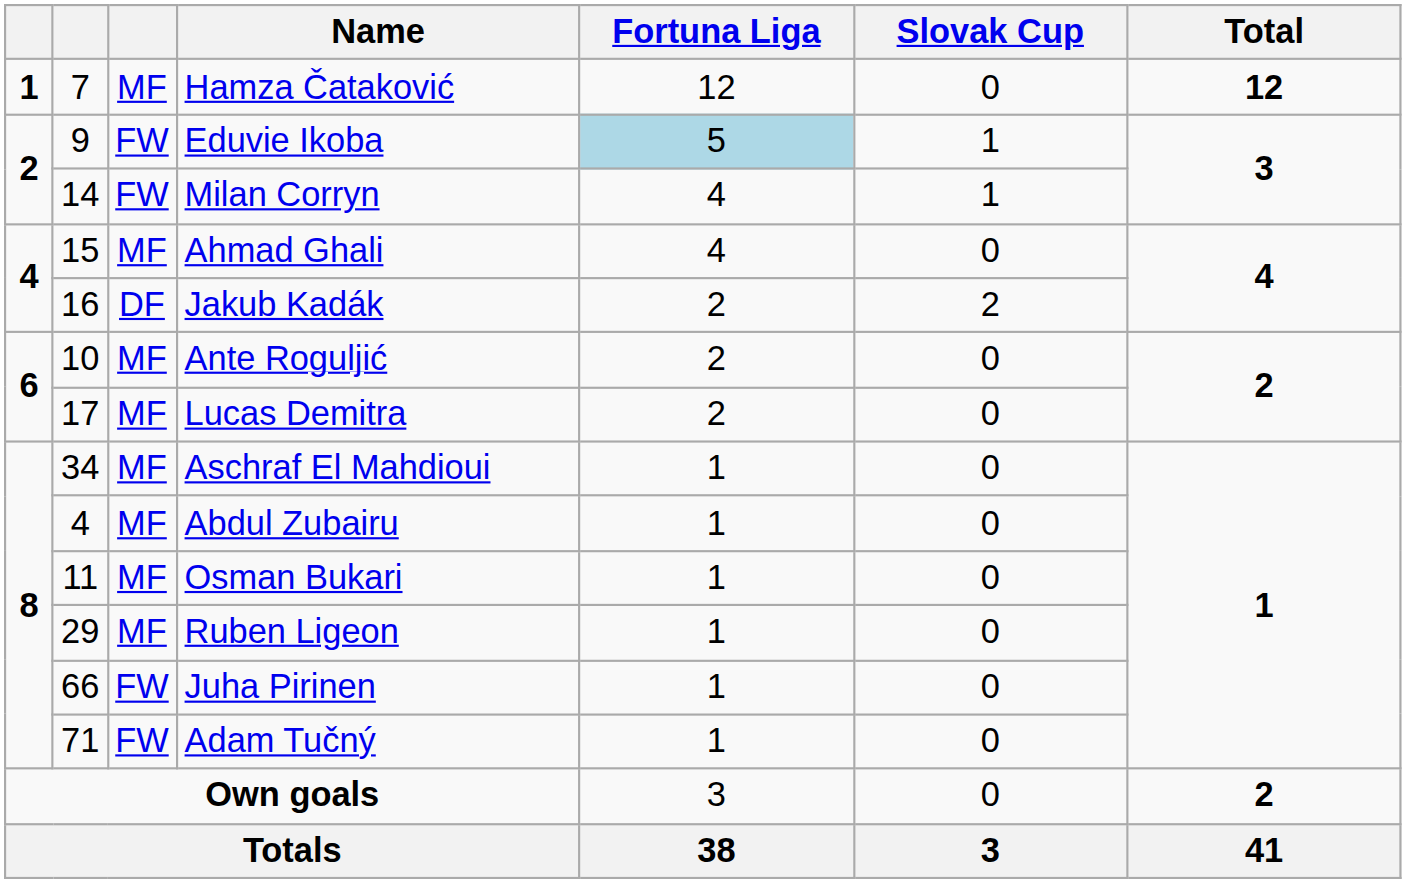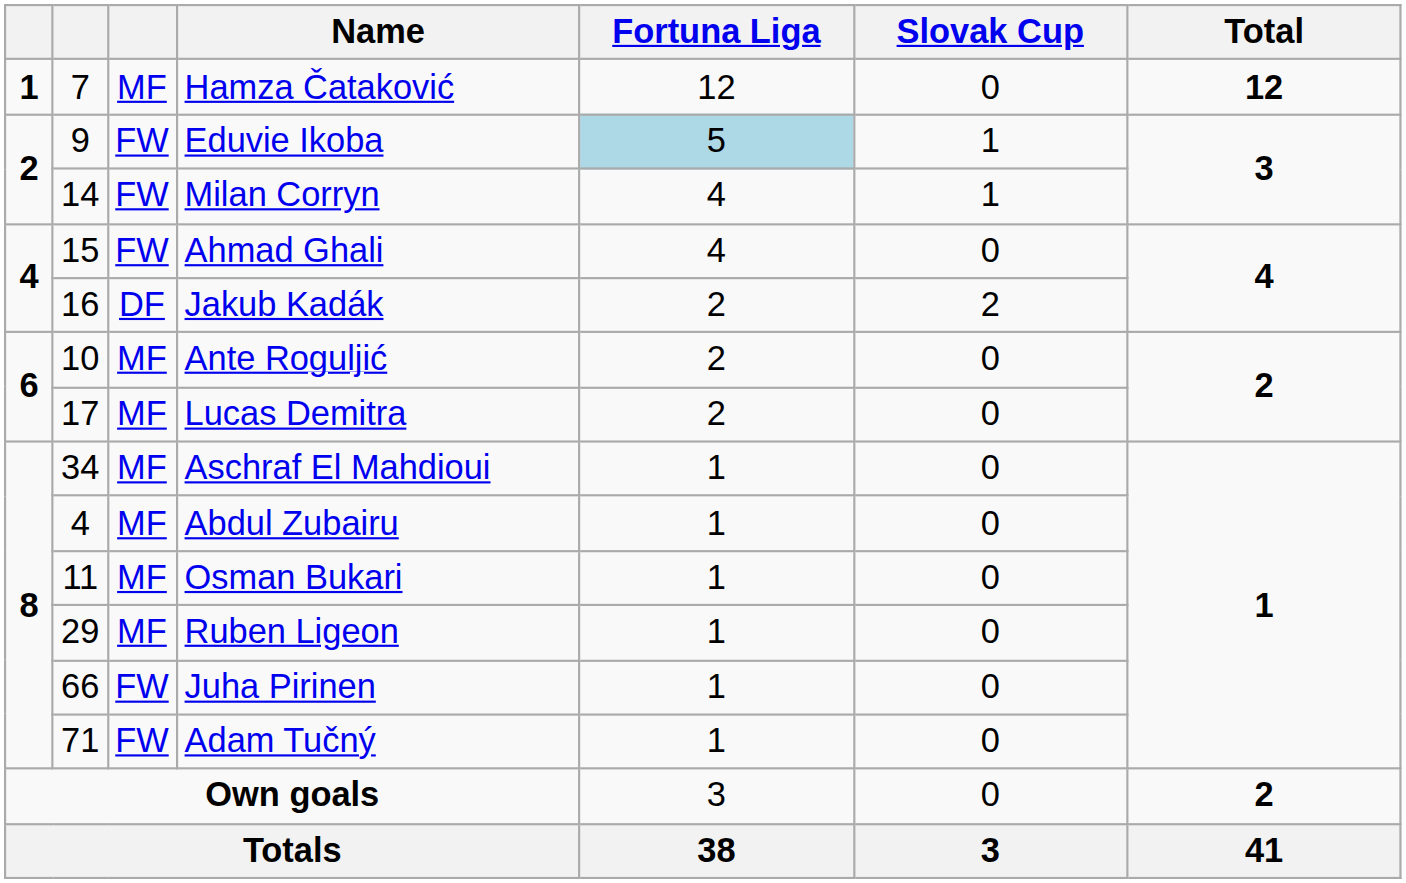Ahmad Ghali | column 3: MF -> FW
